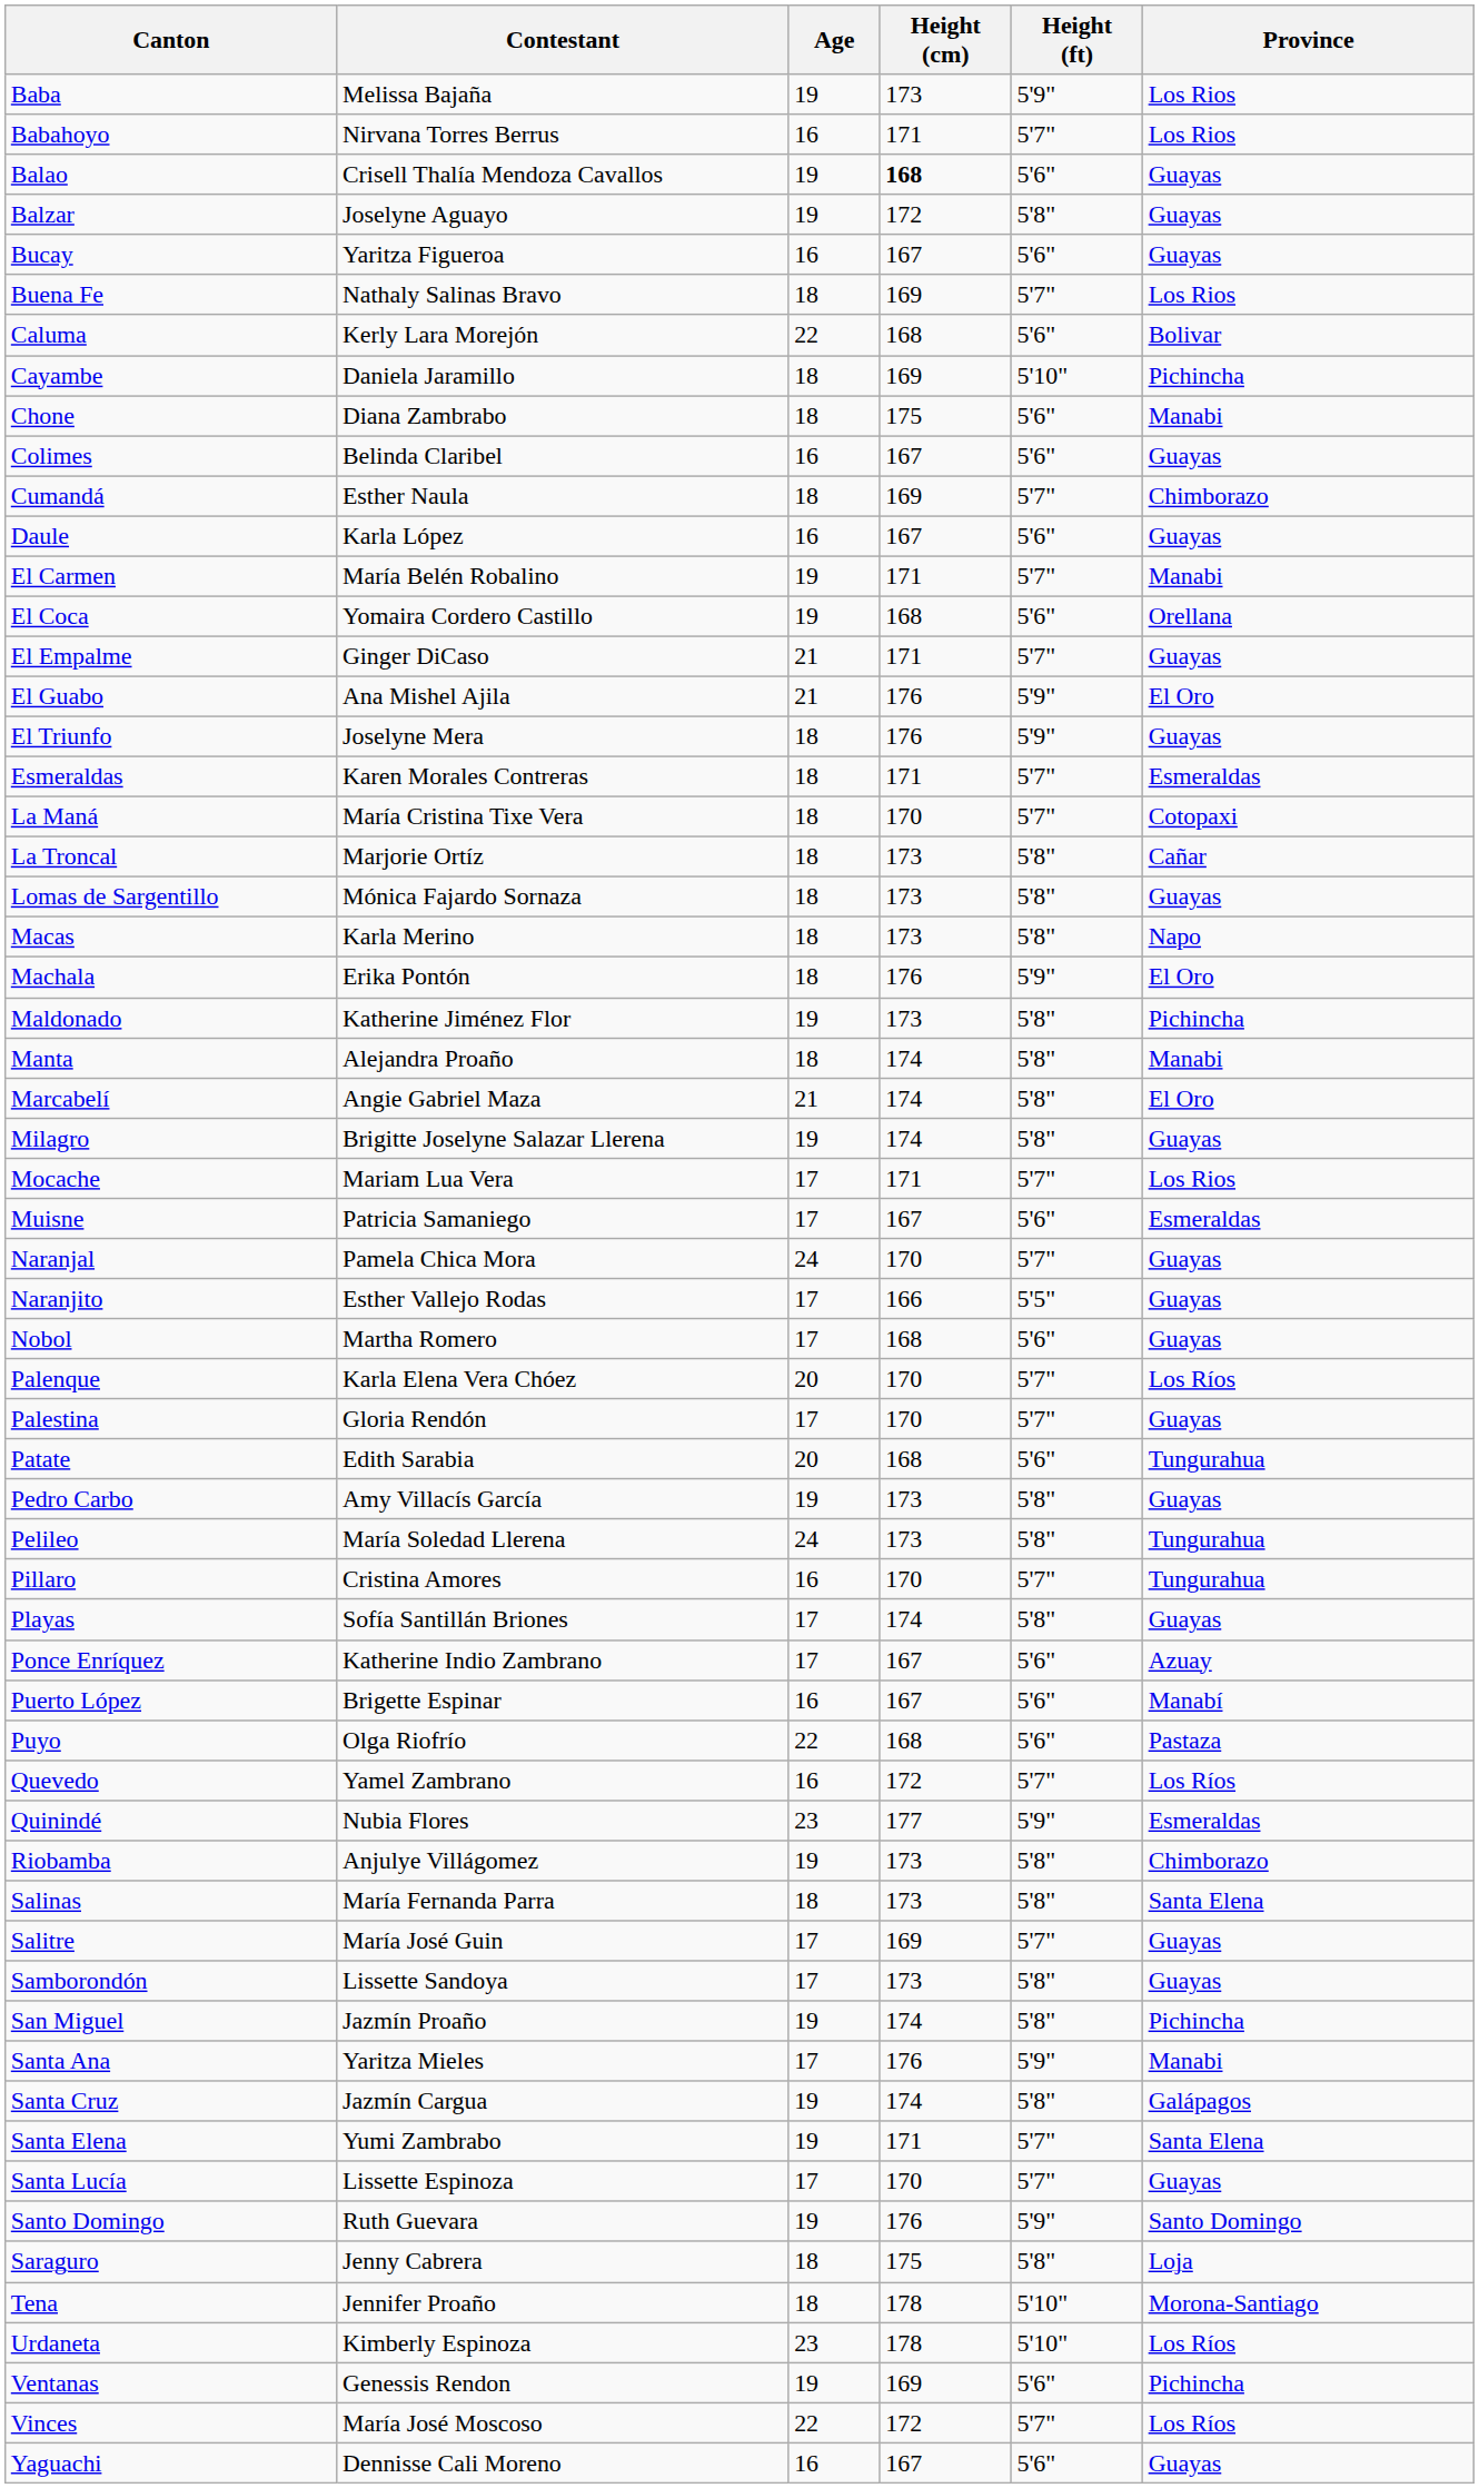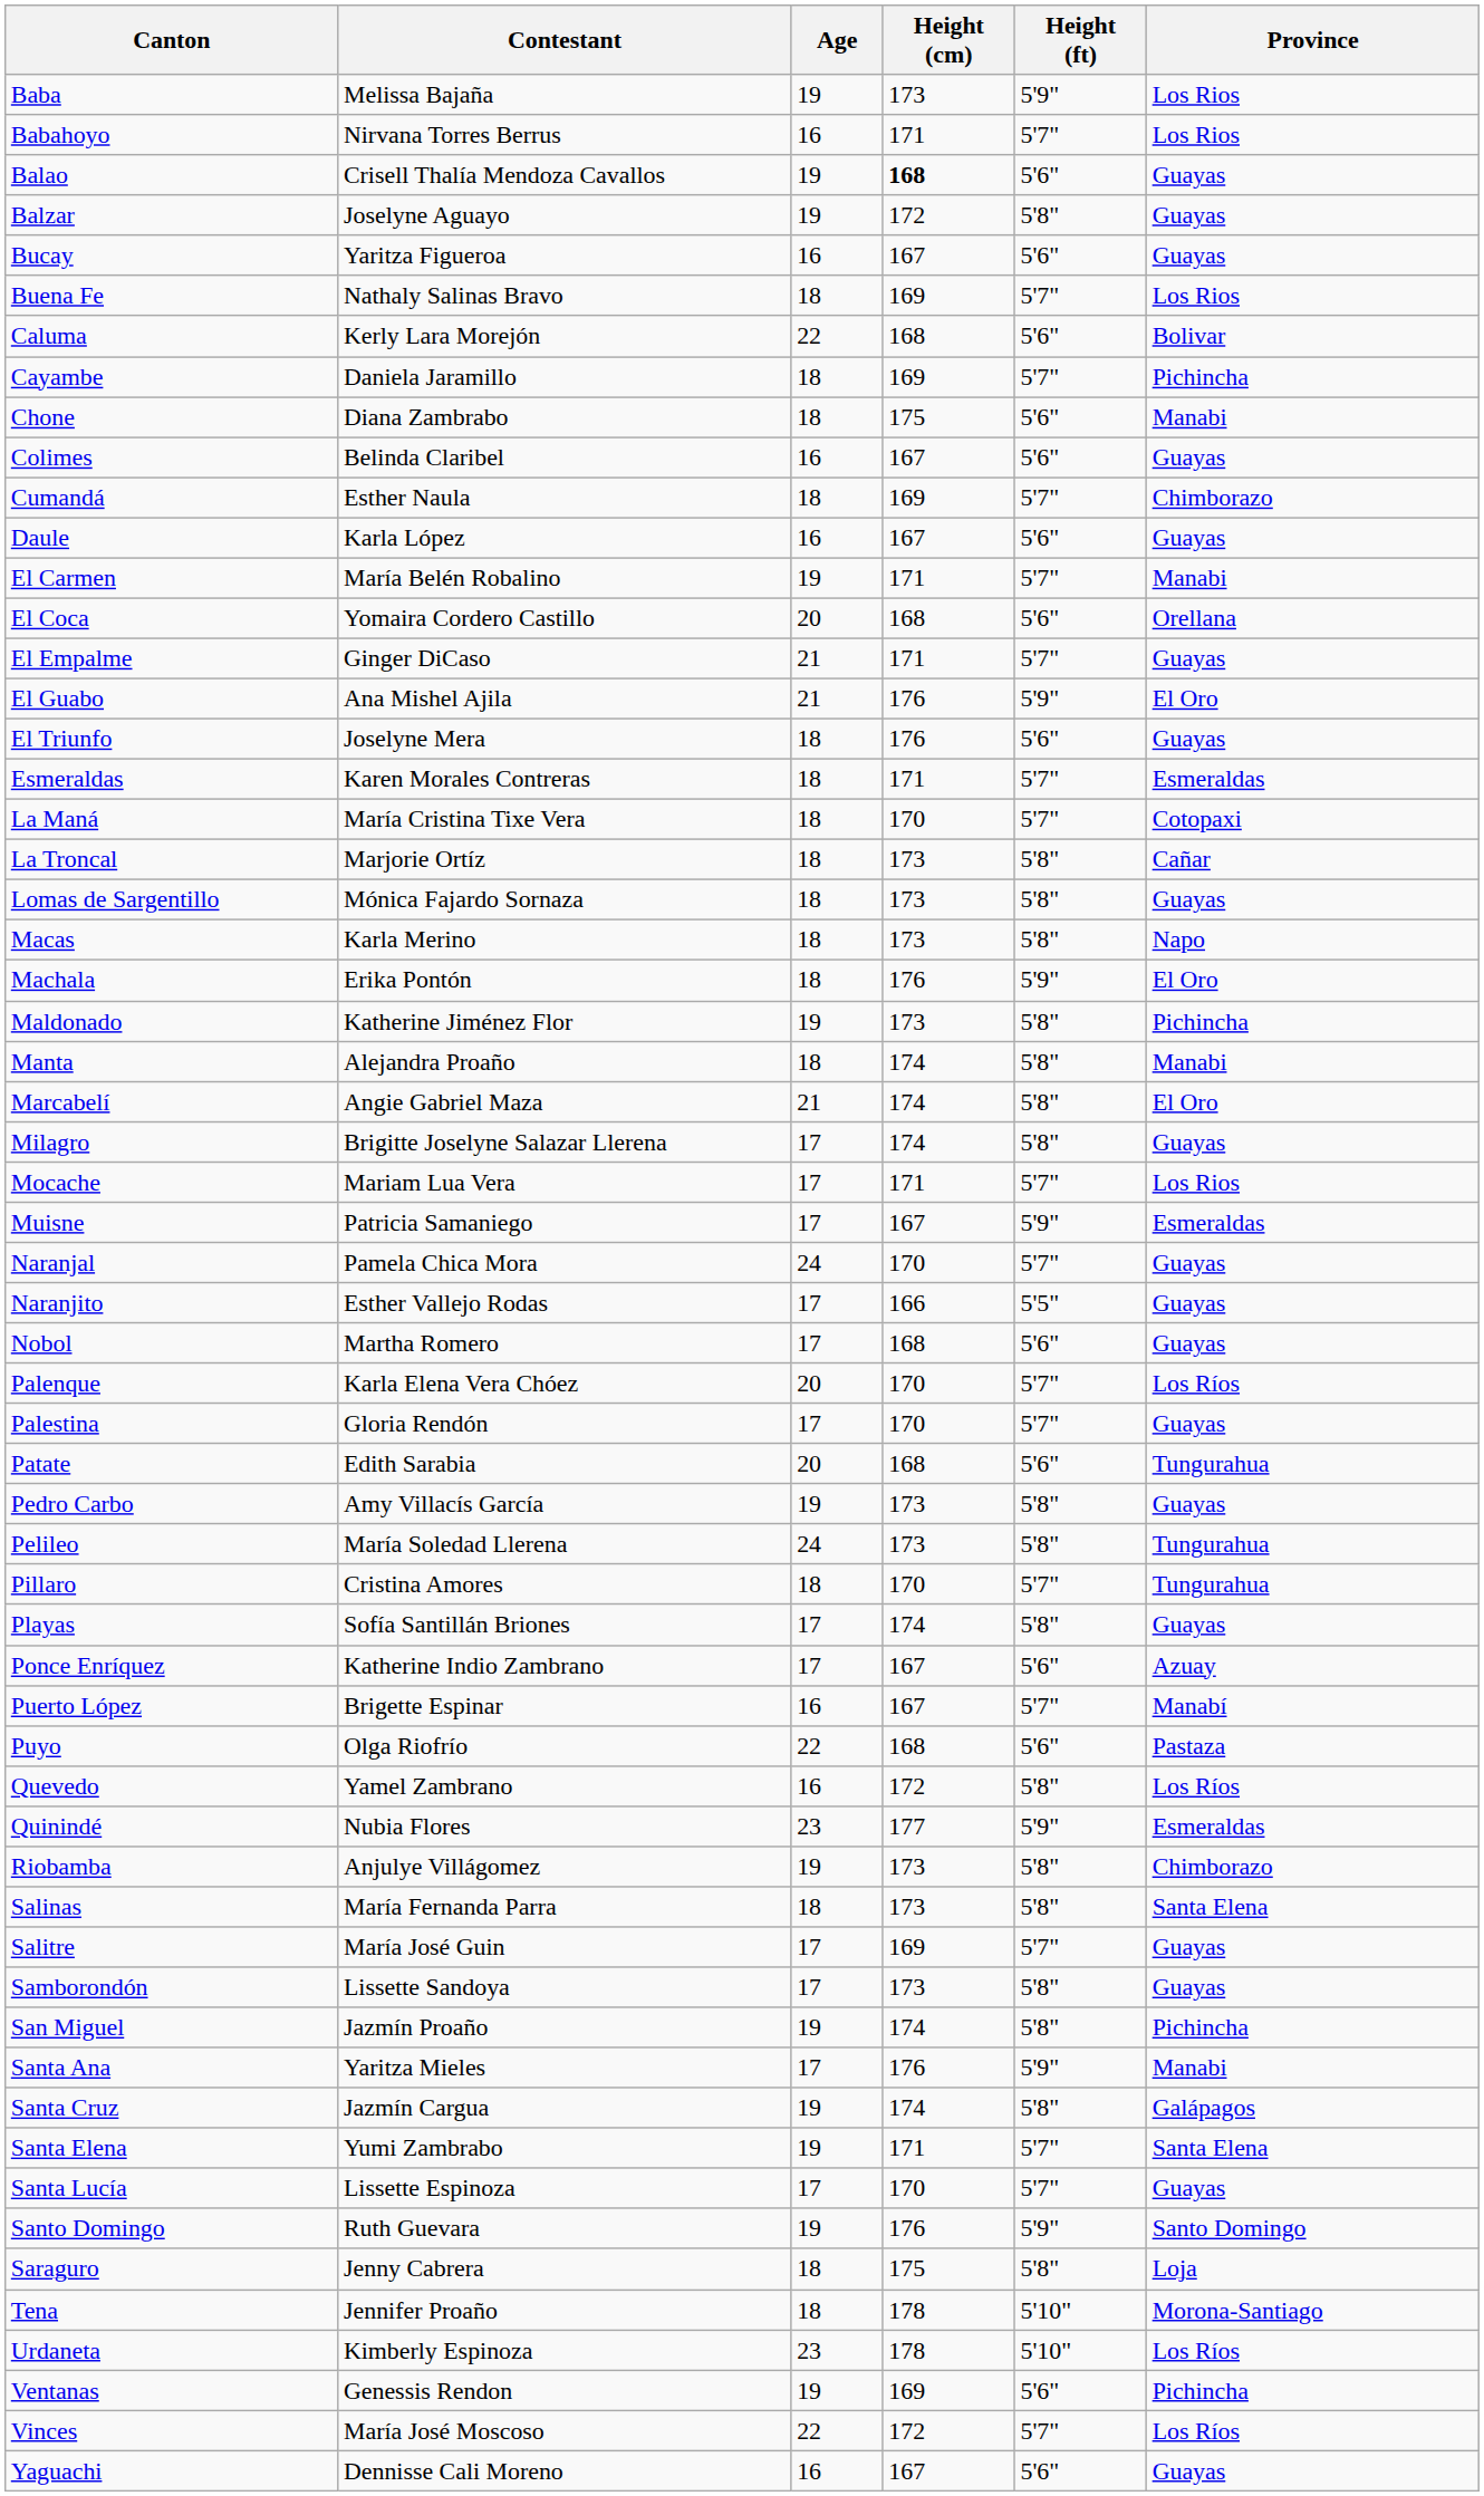Cayambe | Height (ft): 5'10" -> 5'7"
El Coca | Age: 19 -> 20
El Triunfo | Height (ft): 5'9" -> 5'6"
Milagro | Age: 19 -> 17
Muisne | Height (ft): 5'6" -> 5'9"
Pillaro | Age: 16 -> 18
Puerto López | Height (ft): 5'6" -> 5'7"
Quevedo | Height (ft): 5'7" -> 5'8"
